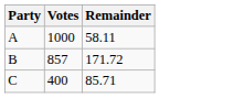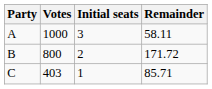+ column: Initial seats | 3 | 2 | 1
B | Votes: 857 -> 800
C | Votes: 400 -> 403
